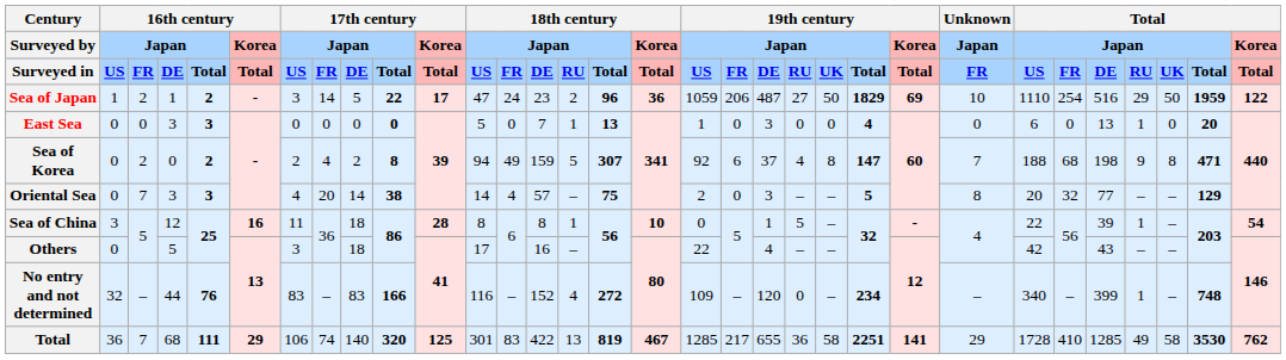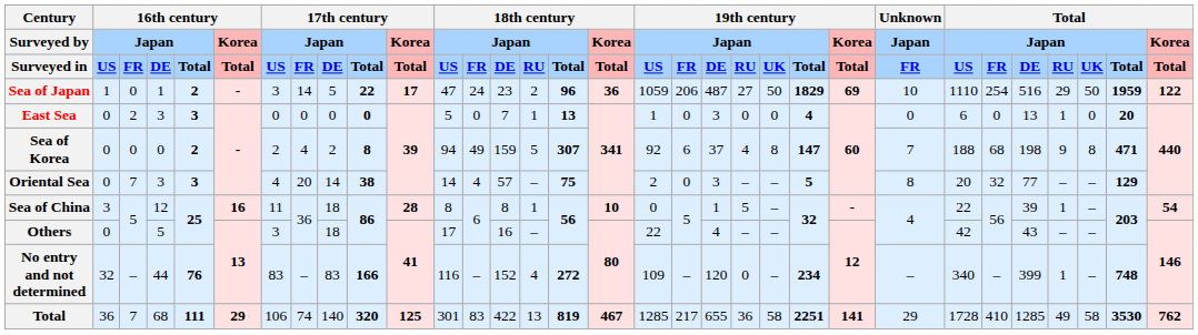Sea of Japan | column 3: 2 -> 0
East Sea | column 3: 0 -> 2
Sea of Korea | column 3: 2 -> 0
